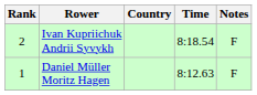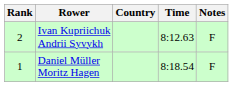Ivan Kupriichuk Andrii Syvykh | Time: 8:18.54 -> 8:12.63
Daniel Müller Moritz Hagen | Time: 8:12.63 -> 8:18.54
